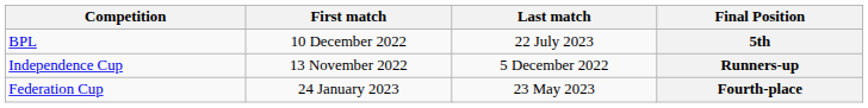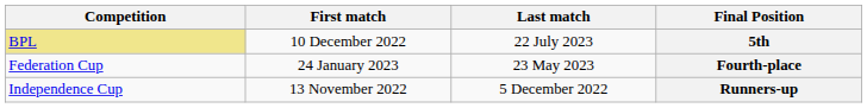5th | Competition: no background -> khaki background
rows swapped: Fourth-place <-> Runners-up
